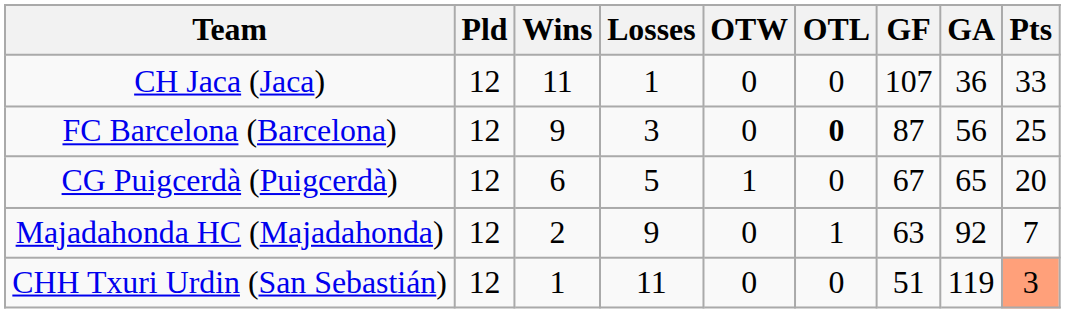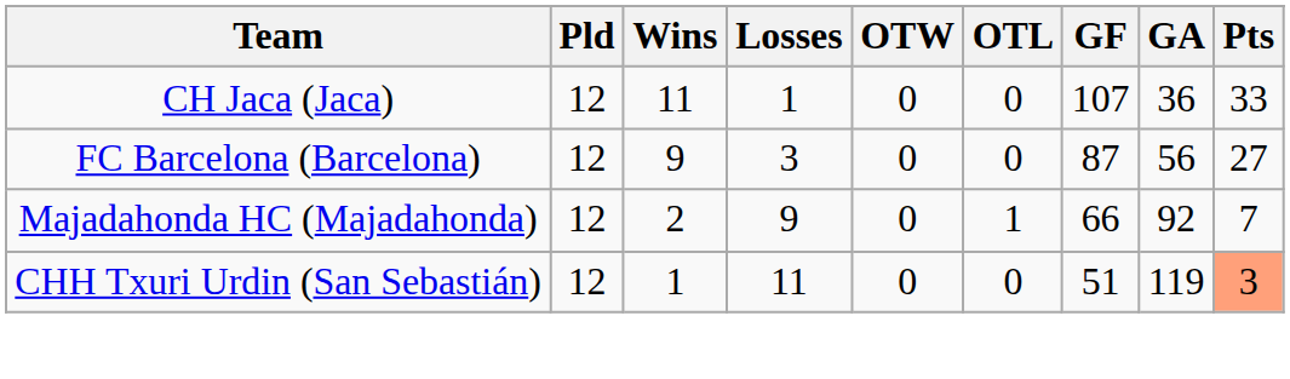FC Barcelona (Barcelona) | OTL: bold -> normal
FC Barcelona (Barcelona) | Pts: 25 -> 27
- row: CG Puigcerdà (Puigcerdà) | 12 | 6 | 5 | 1 | 0 | 67 | 65 | 20
Majadahonda HC (Majadahonda) | GF: 63 -> 66
